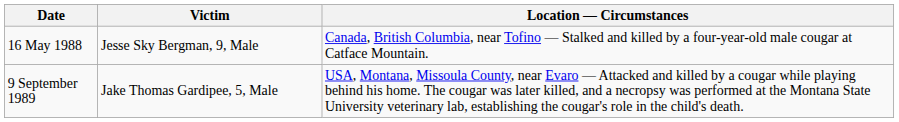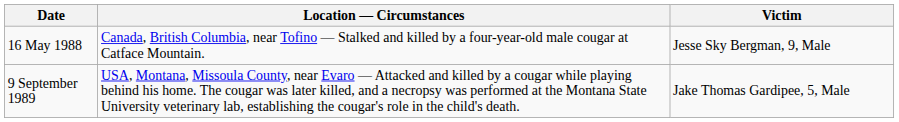columns swapped: Victim <-> Location — Circumstances
